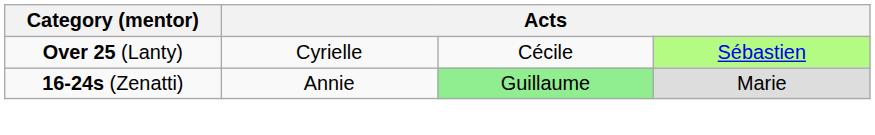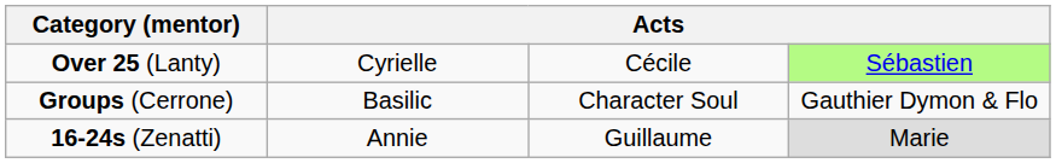+ row: Groups (Cerrone) | Basilic | Character Soul | Gauthier Dymon & Flo
16-24s (Zenatti) | column 3: lightgreen background -> no background
